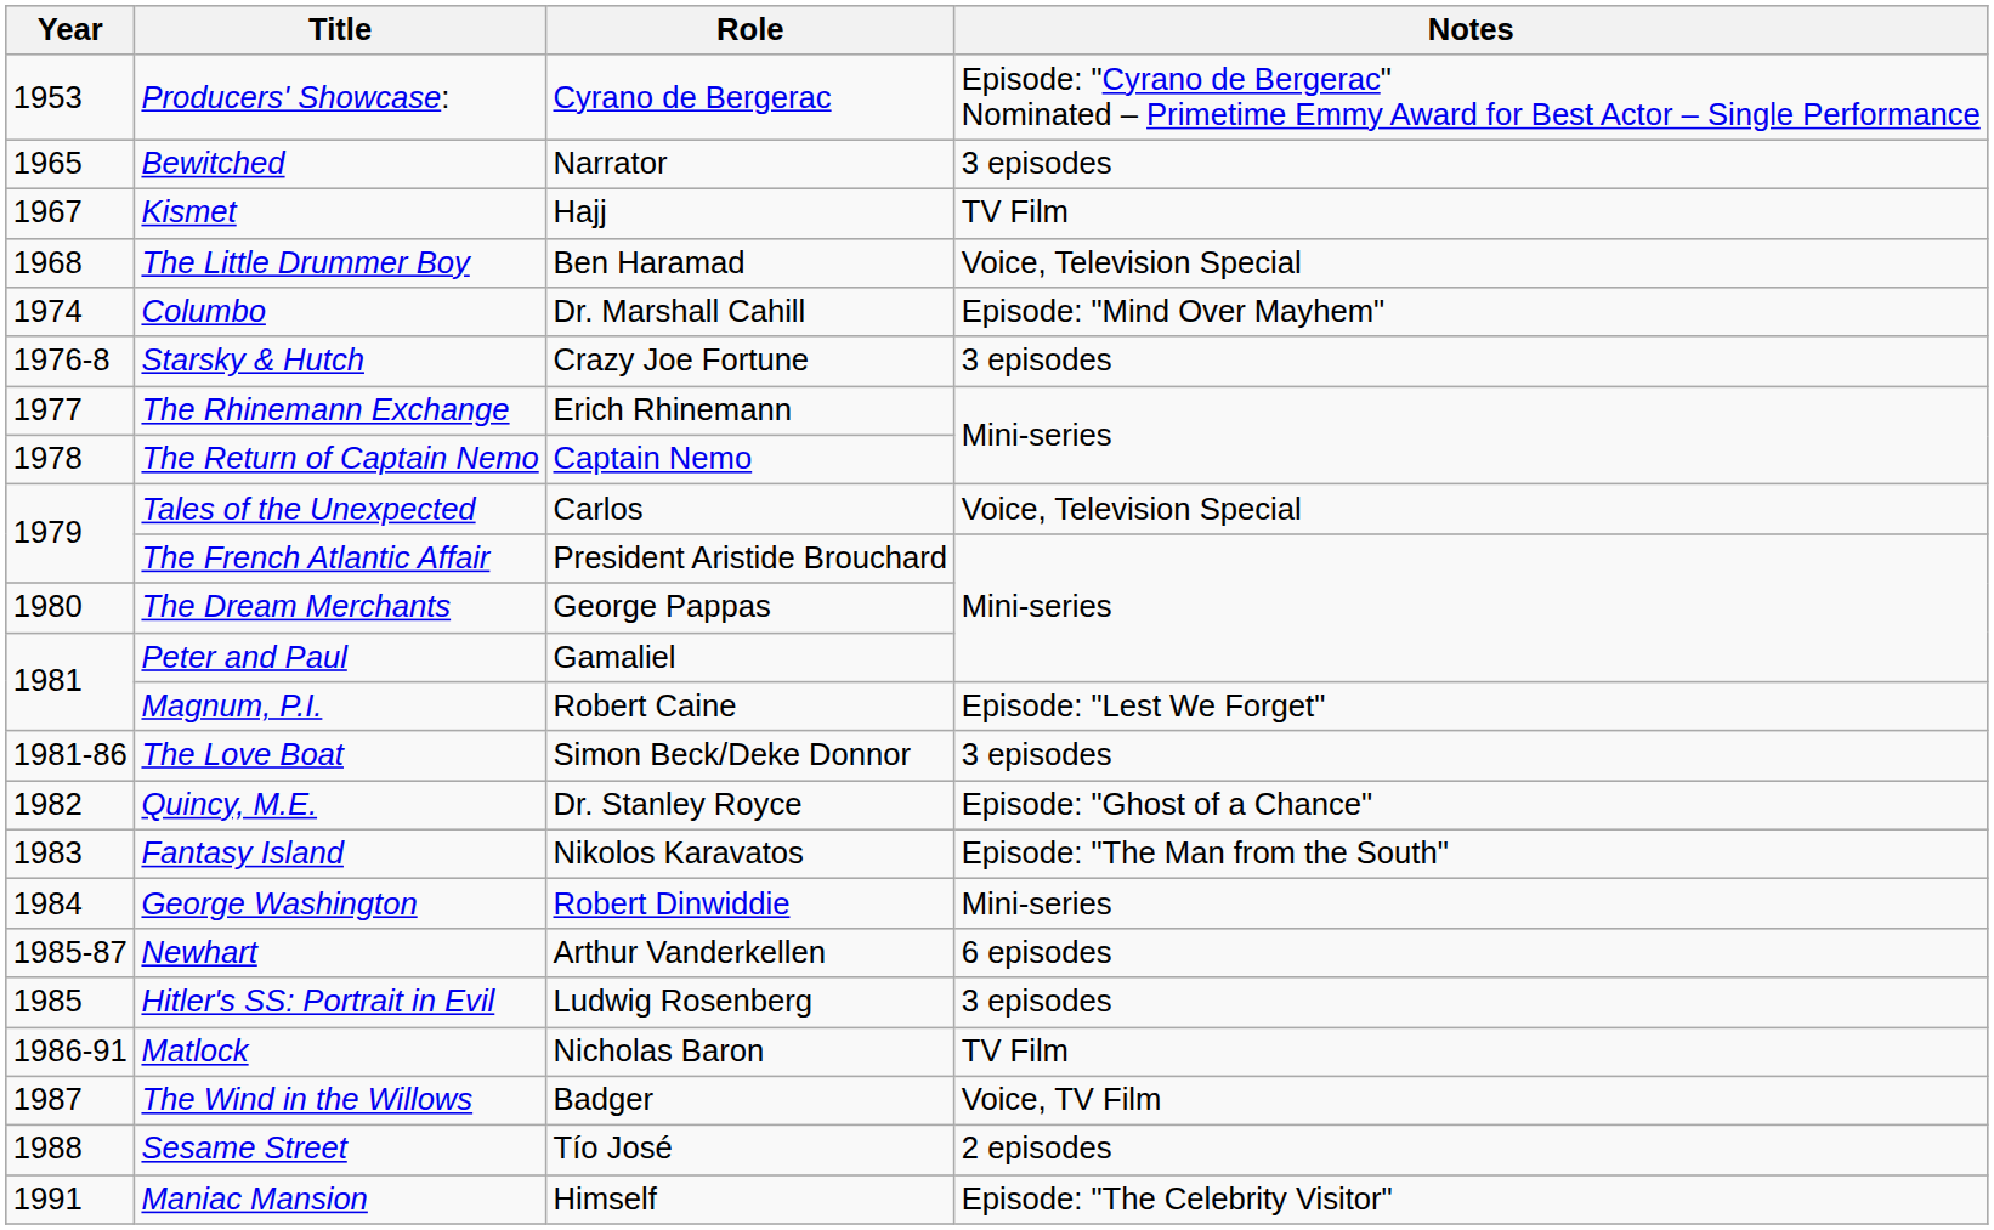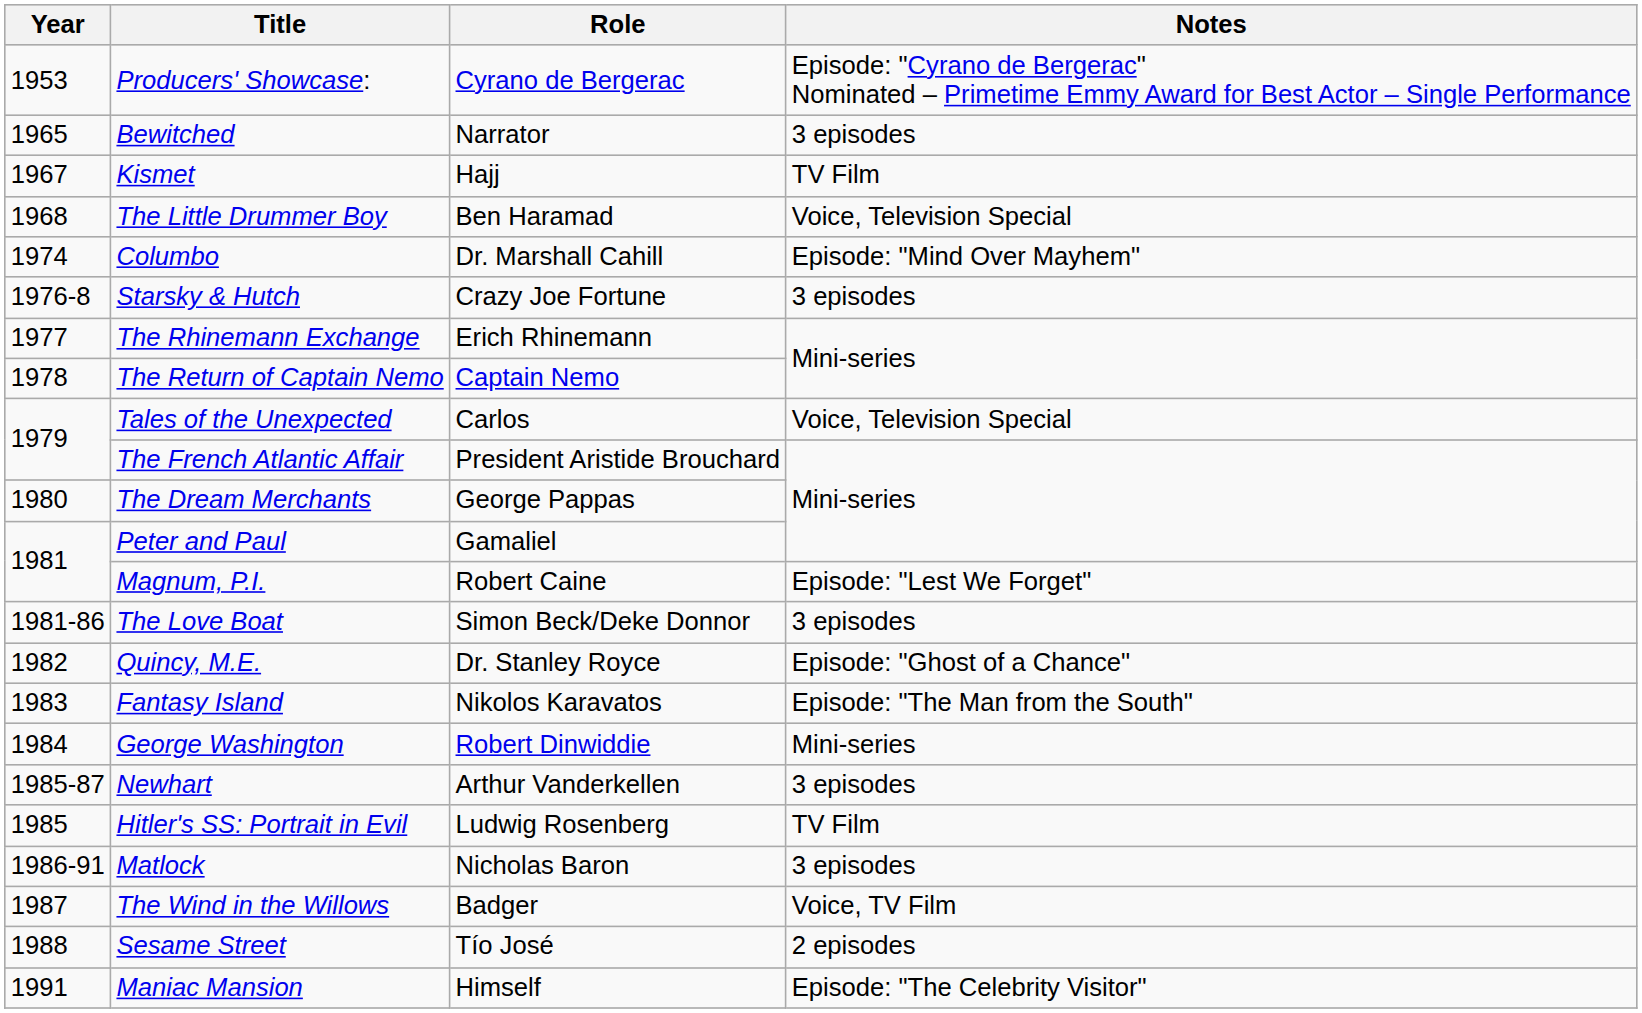Newhart | Notes: 6 episodes -> 3 episodes
Hitler's SS: Portrait in Evil | Notes: 3 episodes -> TV Film
Matlock | Notes: TV Film -> 3 episodes
